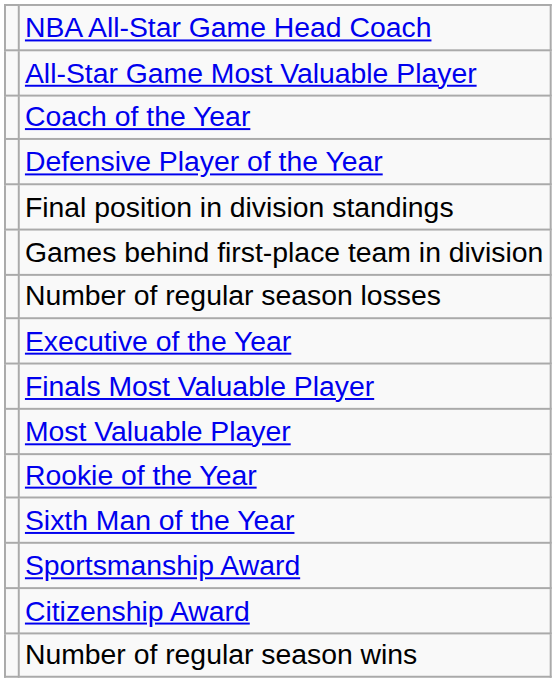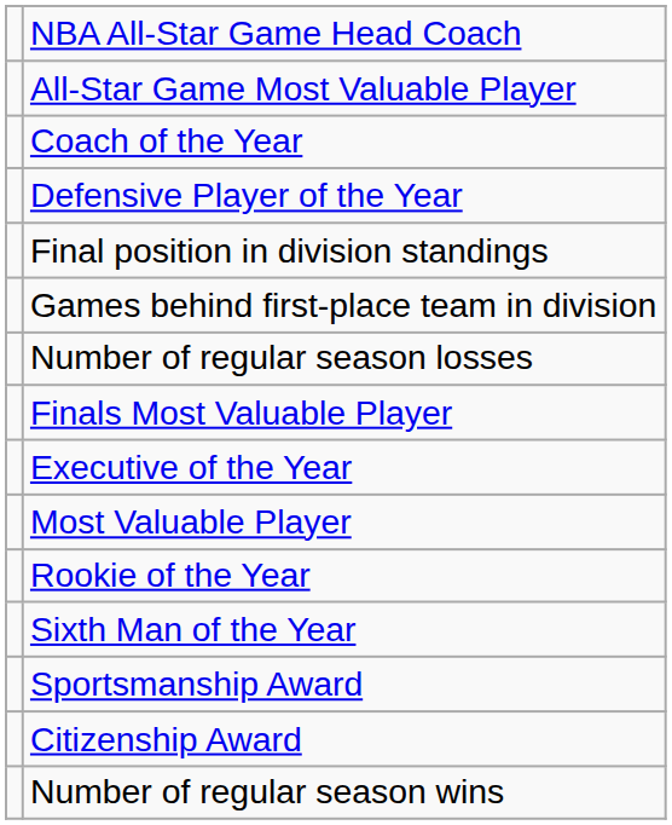rows swapped: Executive of the Year <-> Finals Most Valuable Player
